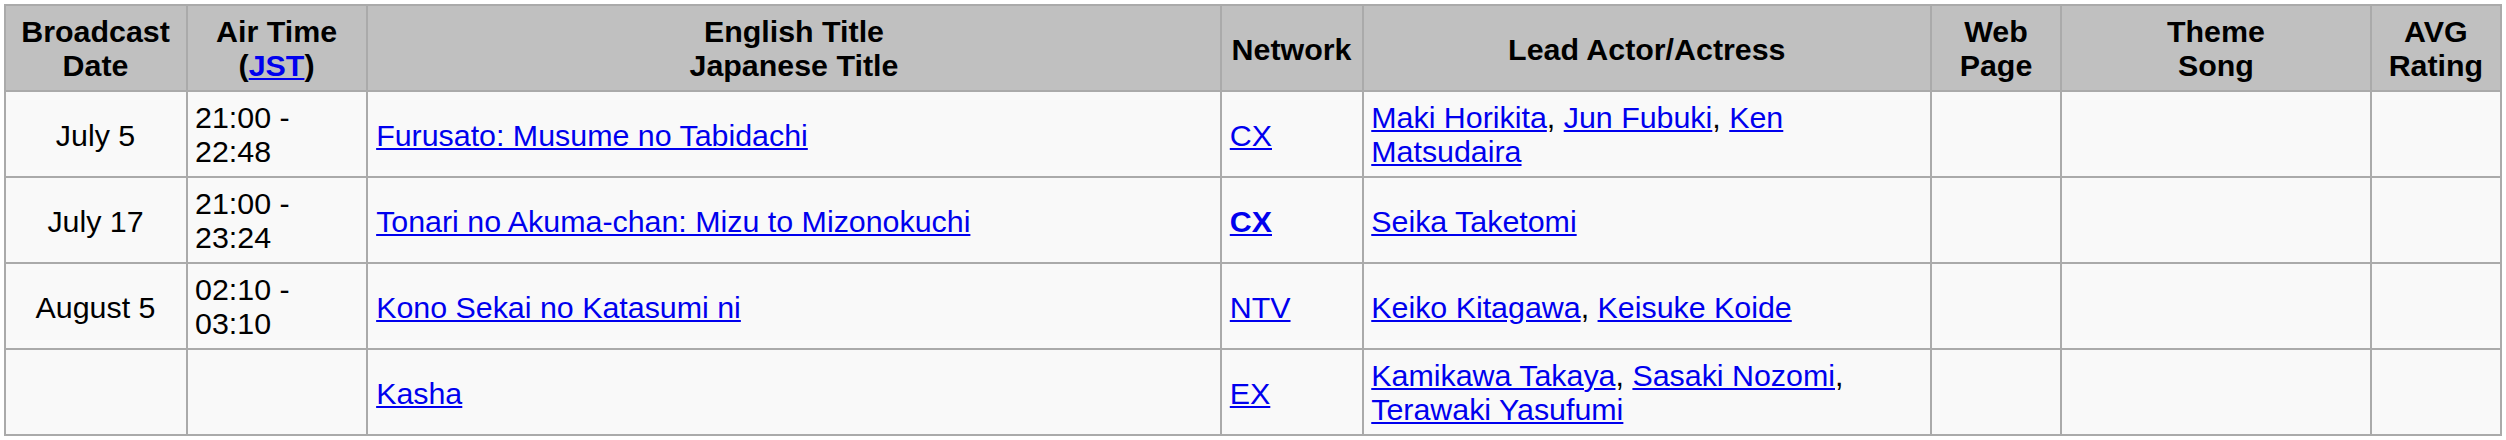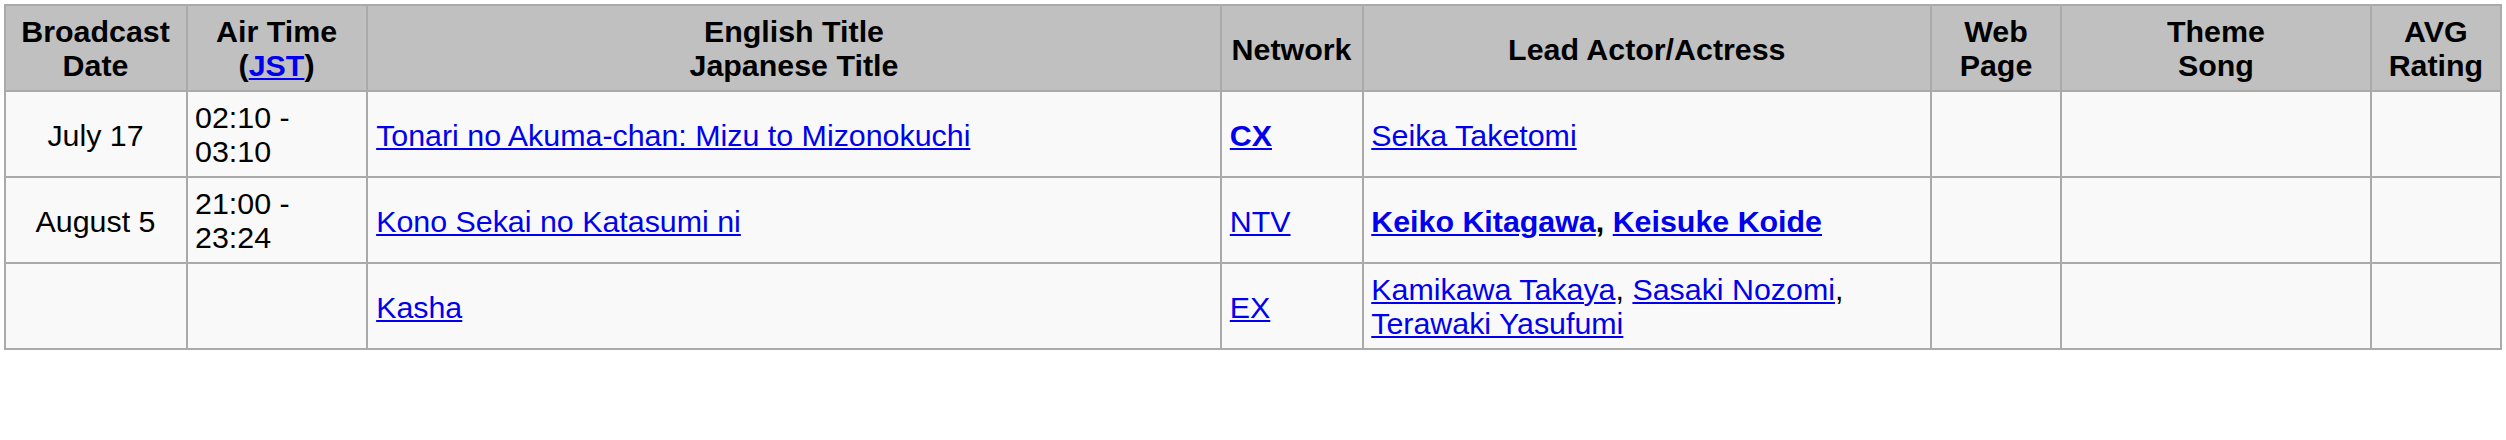- row: July 5 | 21:00 - 22:48 | Furusato: Musume no Tabidachi | CX | Maki Horikita, Jun Fubuki, Ken Matsudaira
July 17 | Air Time (JST): 21:00 - 23:24 -> 02:10 - 03:10
August 5 | Air Time (JST): 02:10 - 03:10 -> 21:00 - 23:24
August 5 | Lead Actor/Actress: normal -> bold
